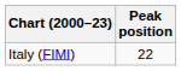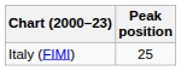Italy (FIMI) | Peak position: 22 -> 25
